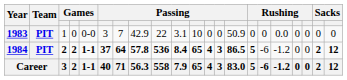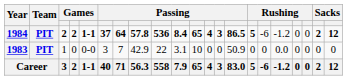rows swapped: 1983 <-> 1984
